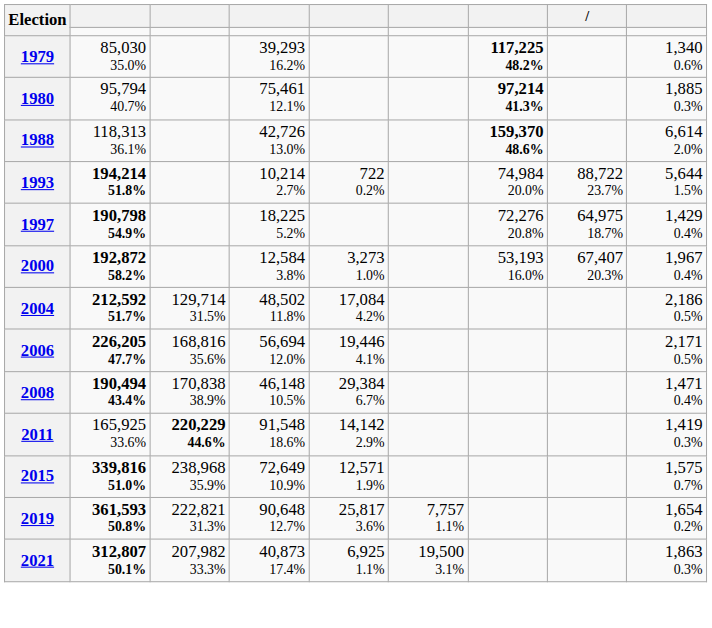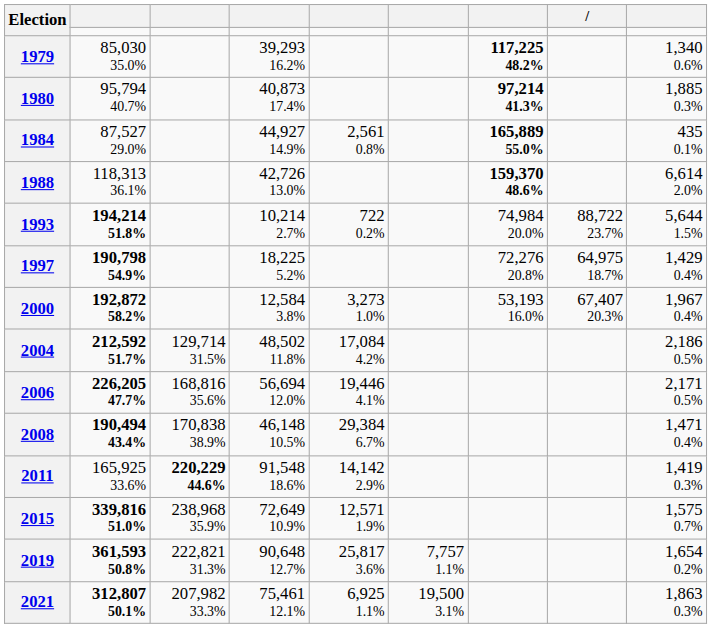1980 | column 4: 75,461 12.1% -> 40,873 17.4%
+ row: 1984 | 87,527 29.0% | 44,927 14.9% | 2,561 0.8% | 165,889 55.0% | 435 0.1%
2021 | column 4: 40,873 17.4% -> 75,461 12.1%
